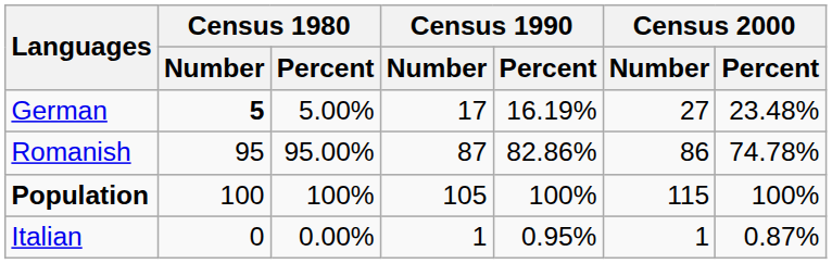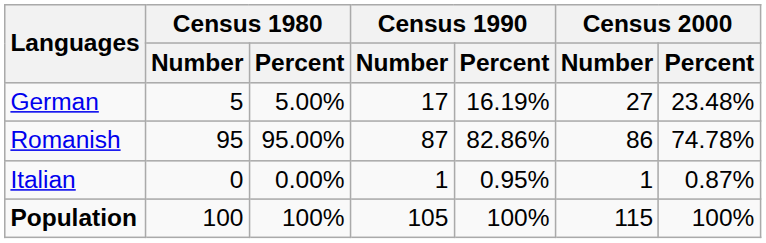German | Census 1980 / Number: bold -> normal
rows swapped: Italian <-> Population
